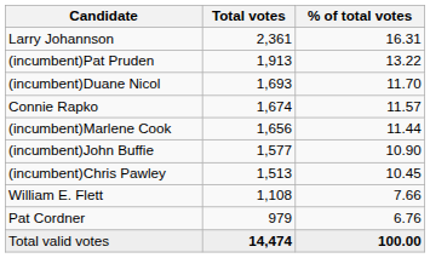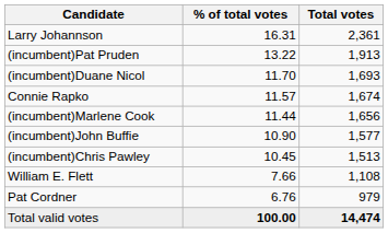columns swapped: Total votes <-> % of total votes
